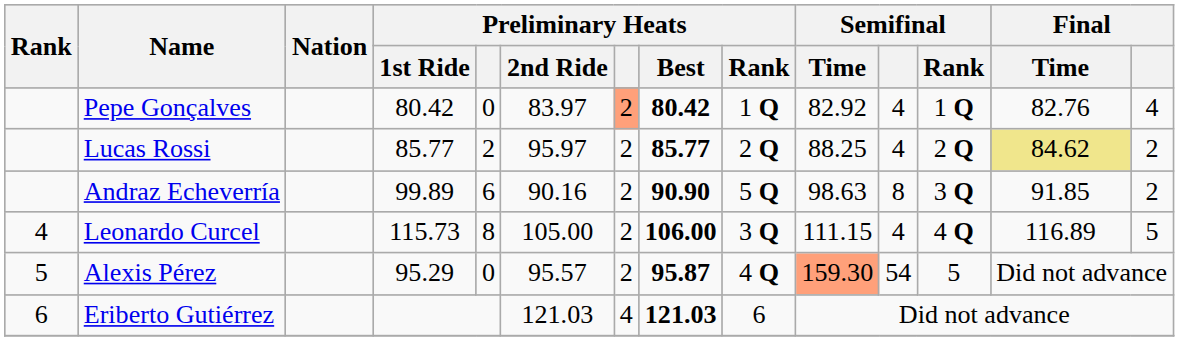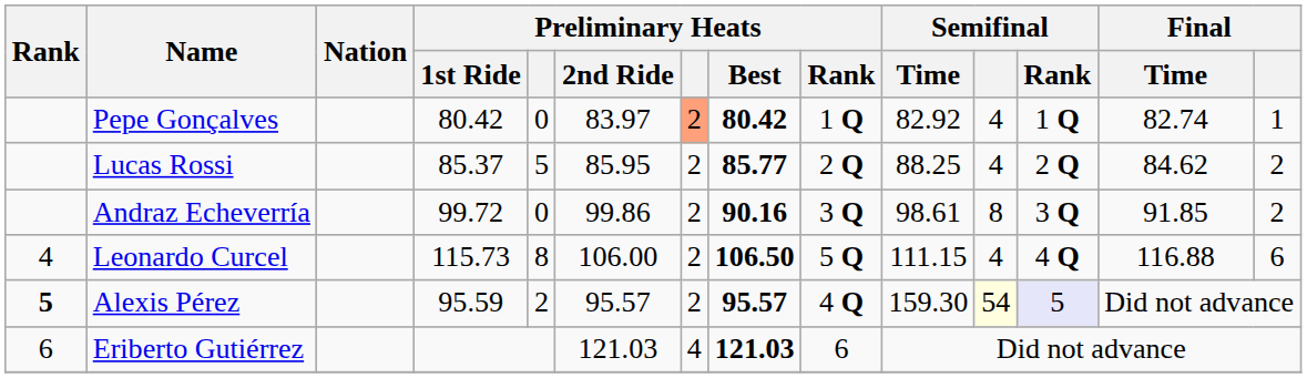Pepe Gonçalves | Final / Time: 82.76 -> 82.74
Pepe Gonçalves | column 14: 4 -> 1
Lucas Rossi | Preliminary Heats / 1st Ride: 85.77 -> 85.37
Lucas Rossi | column 5: 2 -> 5
Lucas Rossi | Preliminary Heats / 2nd Ride: 95.97 -> 85.95
Lucas Rossi | Final / Time: khaki background -> no background
Andraz Echeverría | Preliminary Heats / 1st Ride: 99.89 -> 99.72
Andraz Echeverría | column 5: 6 -> 0
Andraz Echeverría | Preliminary Heats / 2nd Ride: 90.16 -> 99.86
Andraz Echeverría | Preliminary Heats / Best: 90.90 -> 90.16
Andraz Echeverría | Preliminary Heats / Rank: 5 Q -> 3 Q
Andraz Echeverría | Semifinal / Time: 98.63 -> 98.61
Leonardo Curcel | Preliminary Heats / 2nd Ride: 105.00 -> 106.00
Leonardo Curcel | Preliminary Heats / Best: 106.00 -> 106.50
Leonardo Curcel | Preliminary Heats / Rank: 3 Q -> 5 Q
Leonardo Curcel | Final / Time: 116.89 -> 116.88
Leonardo Curcel | column 14: 5 -> 6
Alexis Pérez | Rank: normal -> bold
Alexis Pérez | Preliminary Heats / 1st Ride: 95.29 -> 95.59
Alexis Pérez | column 5: 0 -> 2
Alexis Pérez | Preliminary Heats / Best: 95.87 -> 95.57
Alexis Pérez | Semifinal / Time: lightsalmon background -> no background
Alexis Pérez | Semifinal: no background -> lightyellow background
Alexis Pérez | Semifinal / Rank: no background -> lavender background
